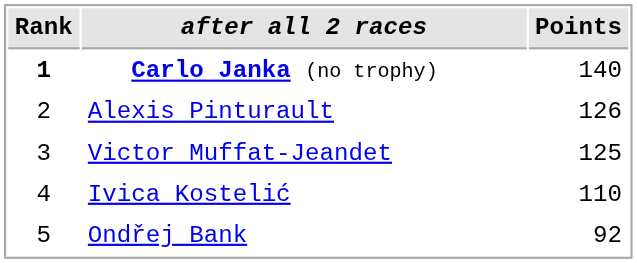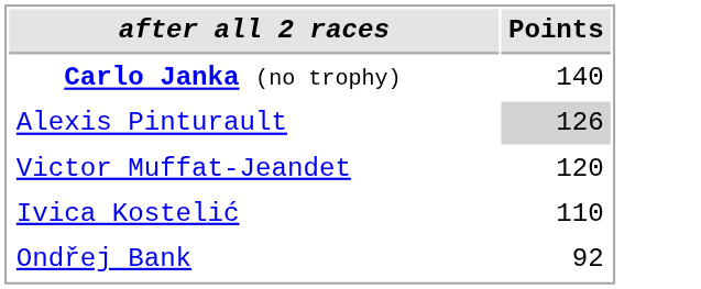- column: Rank | 1 | 2 | 3 | 4 | 5
Alexis Pinturault | Points: no background -> lightgrey background
Victor Muffat-Jeandet | Points: 125 -> 120
